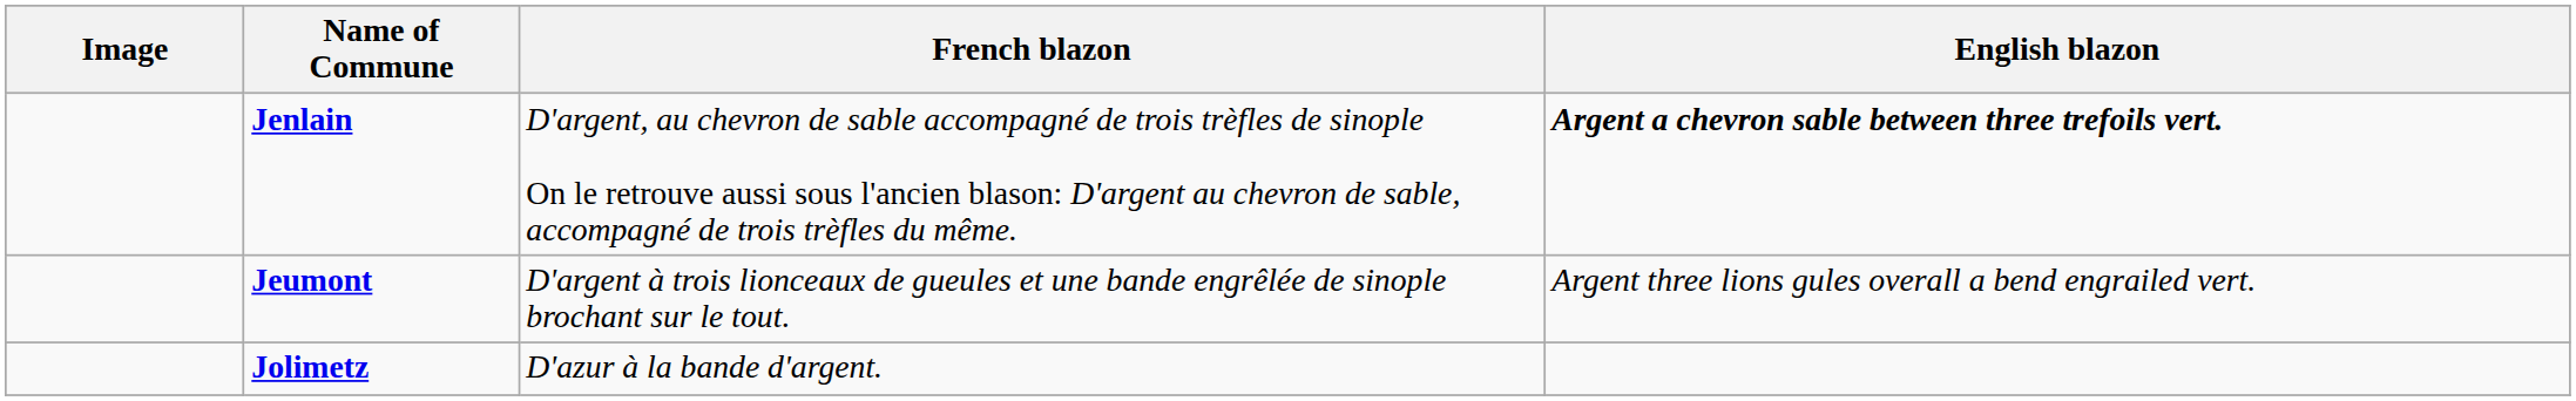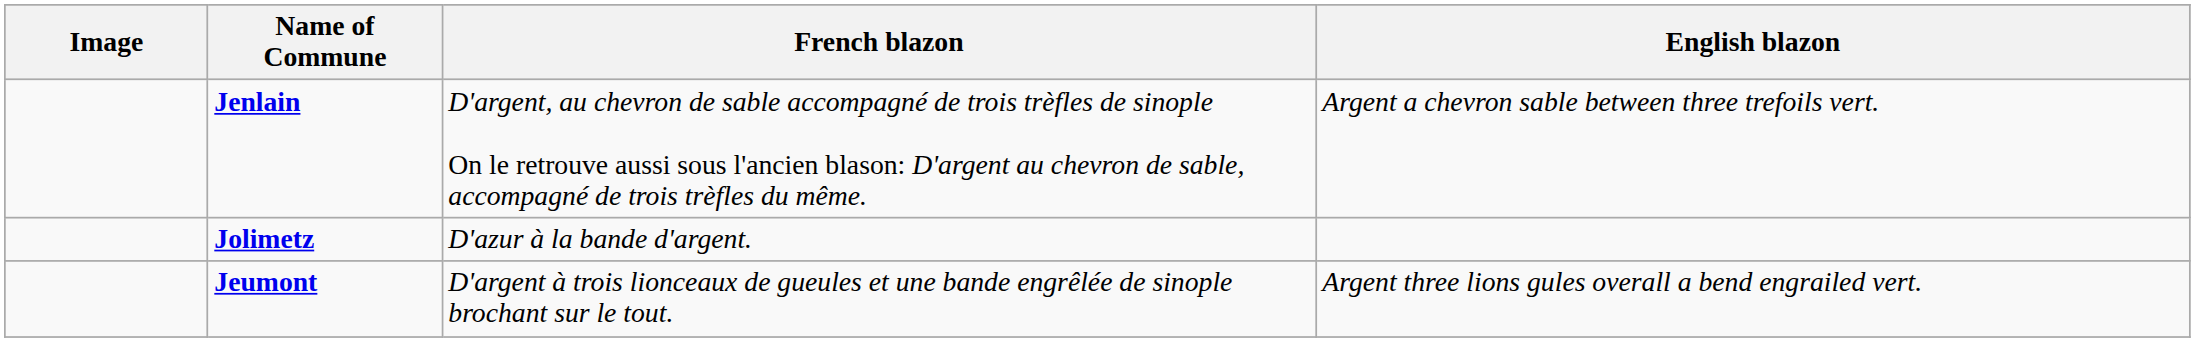Jenlain | English blazon: bold -> normal
rows swapped: Jeumont <-> Jolimetz
